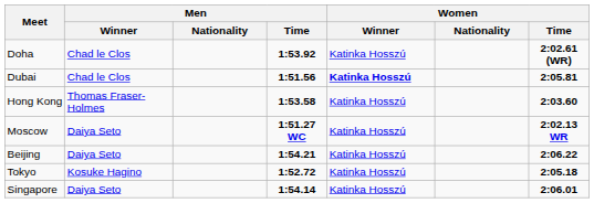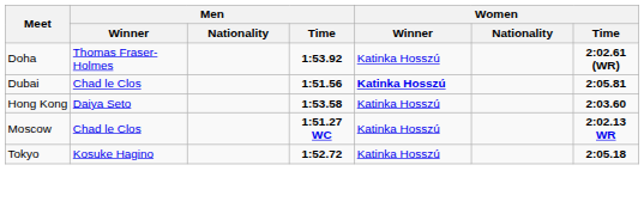Doha | Men / Winner: Chad le Clos -> Thomas Fraser-Holmes
Hong Kong | Men / Winner: Thomas Fraser-Holmes -> Daiya Seto
Moscow | Men / Winner: Daiya Seto -> Chad le Clos
- row: Beijing | Daiya Seto | 1:54.21 | Katinka Hosszú | 2:06.22
- row: Singapore | Daiya Seto | 1:54.14 | Katinka Hosszú | 2:06.01
